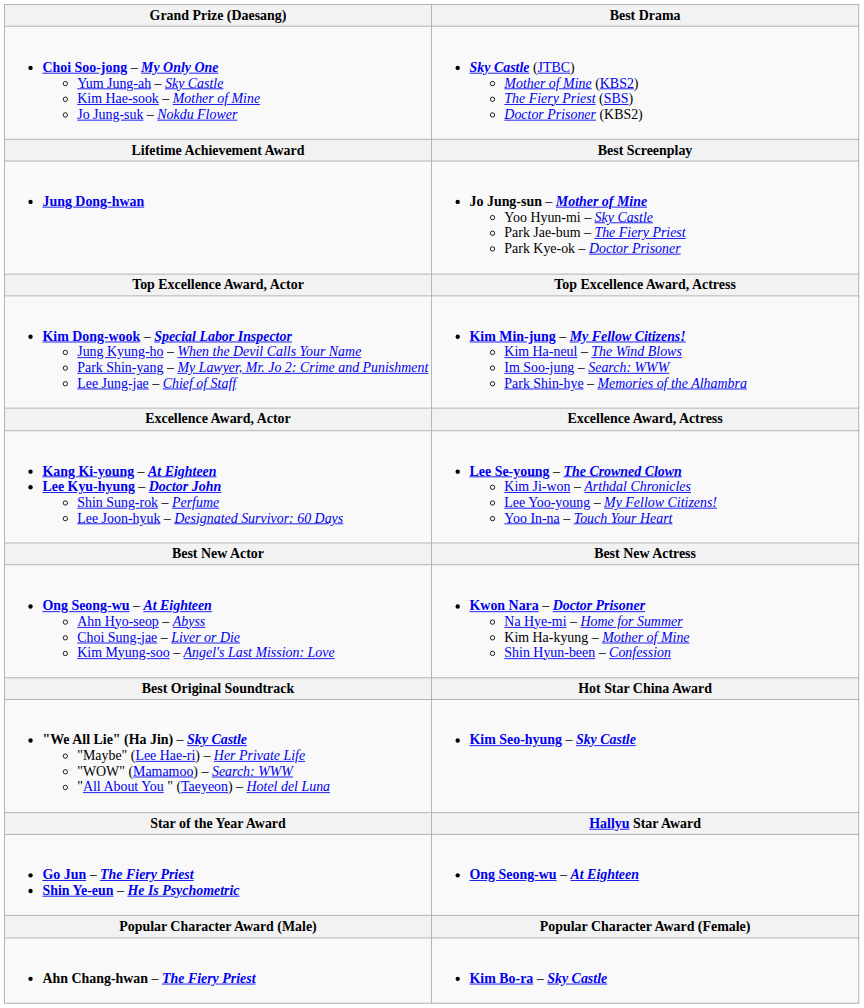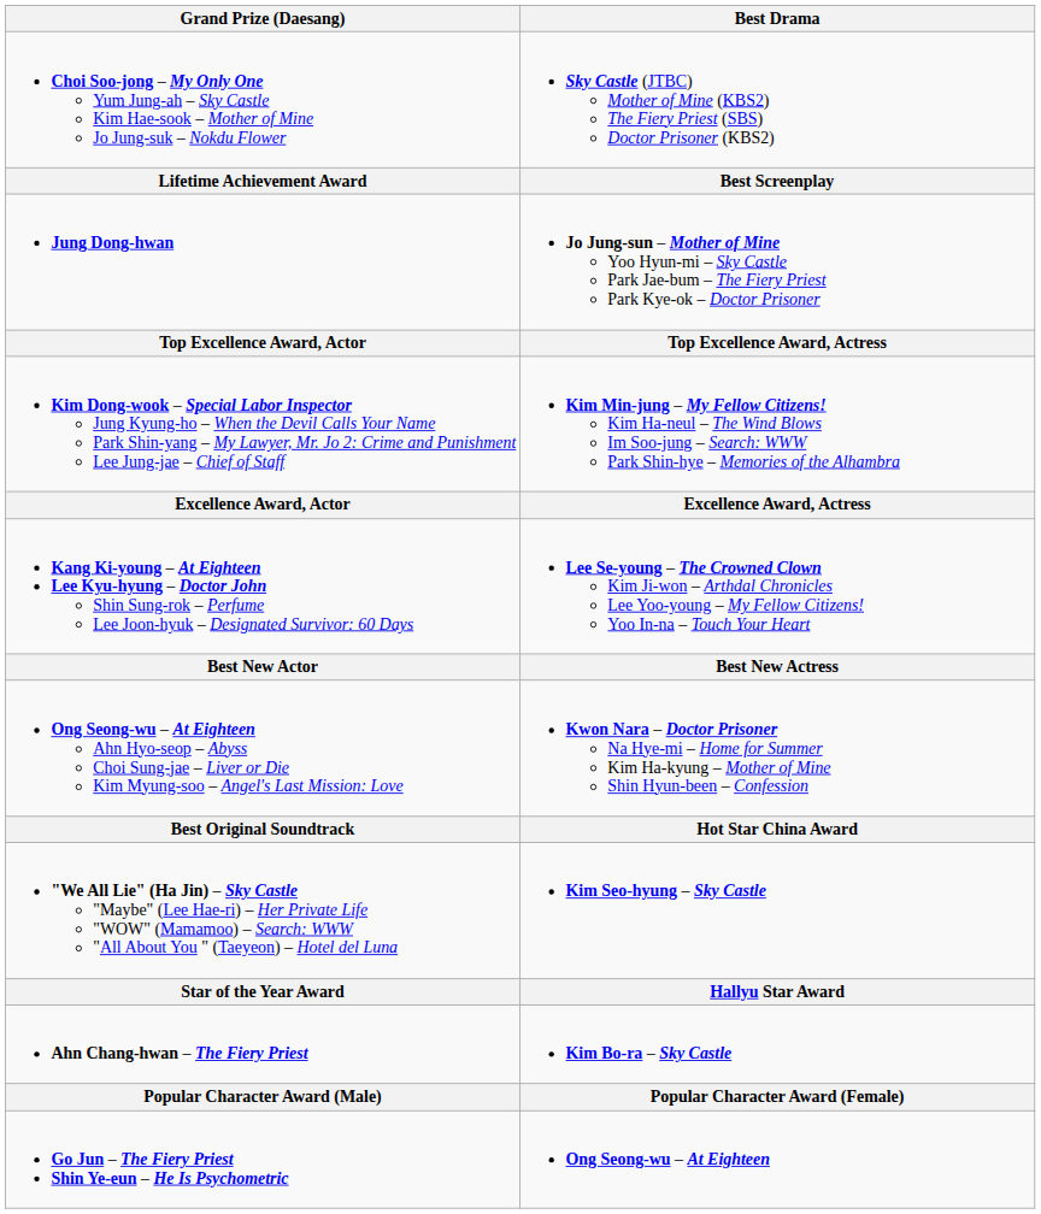rows swapped: Go Jun – The Fiery Priest Shin Ye-eun – He Is Psychometric <-> Ahn Chang-hwan – The Fiery Priest
